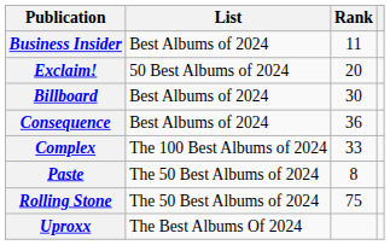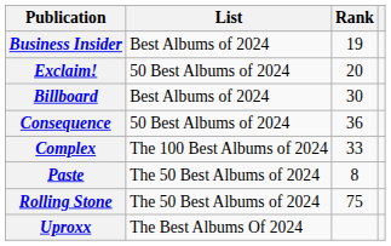Business Insider | Rank: 11 -> 19
Consequence | List: Best Albums of 2024 -> 50 Best Albums of 2024
